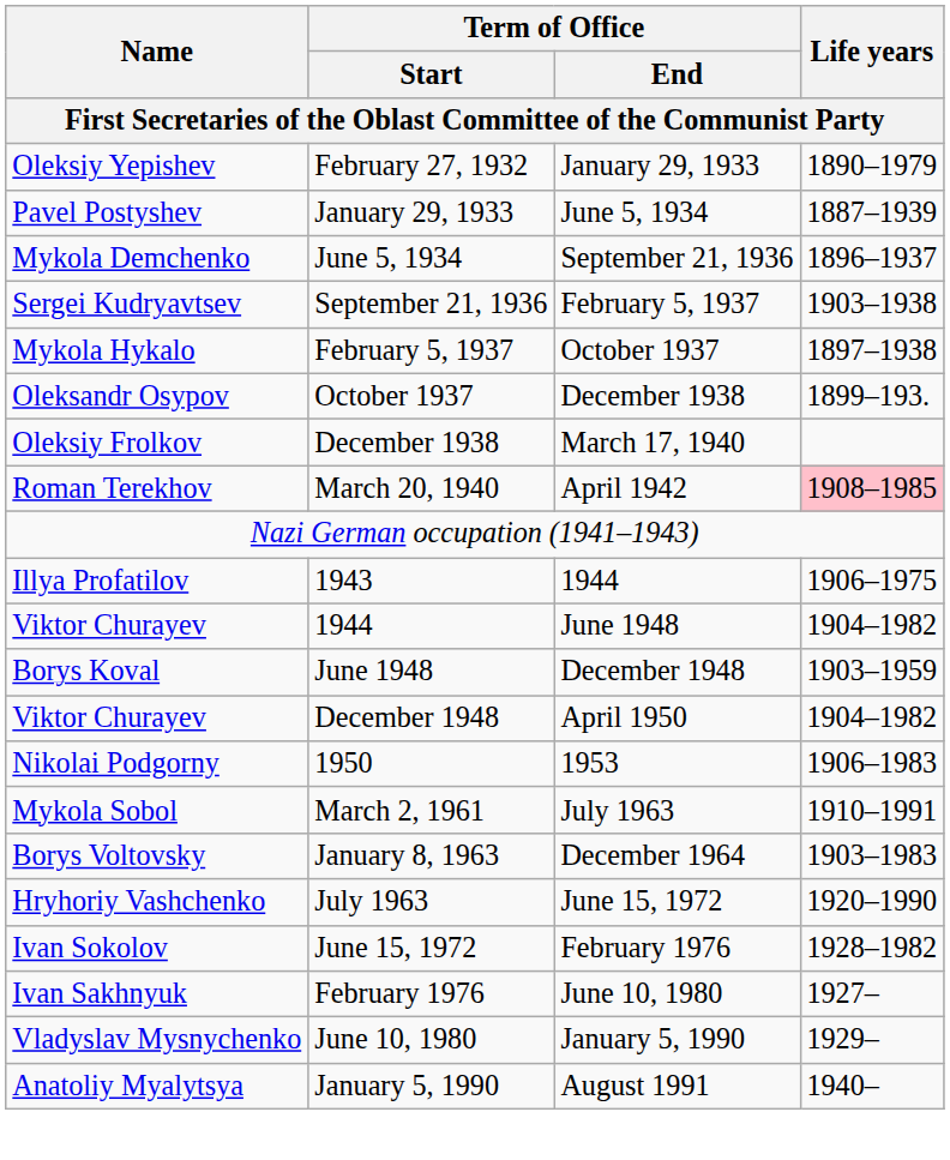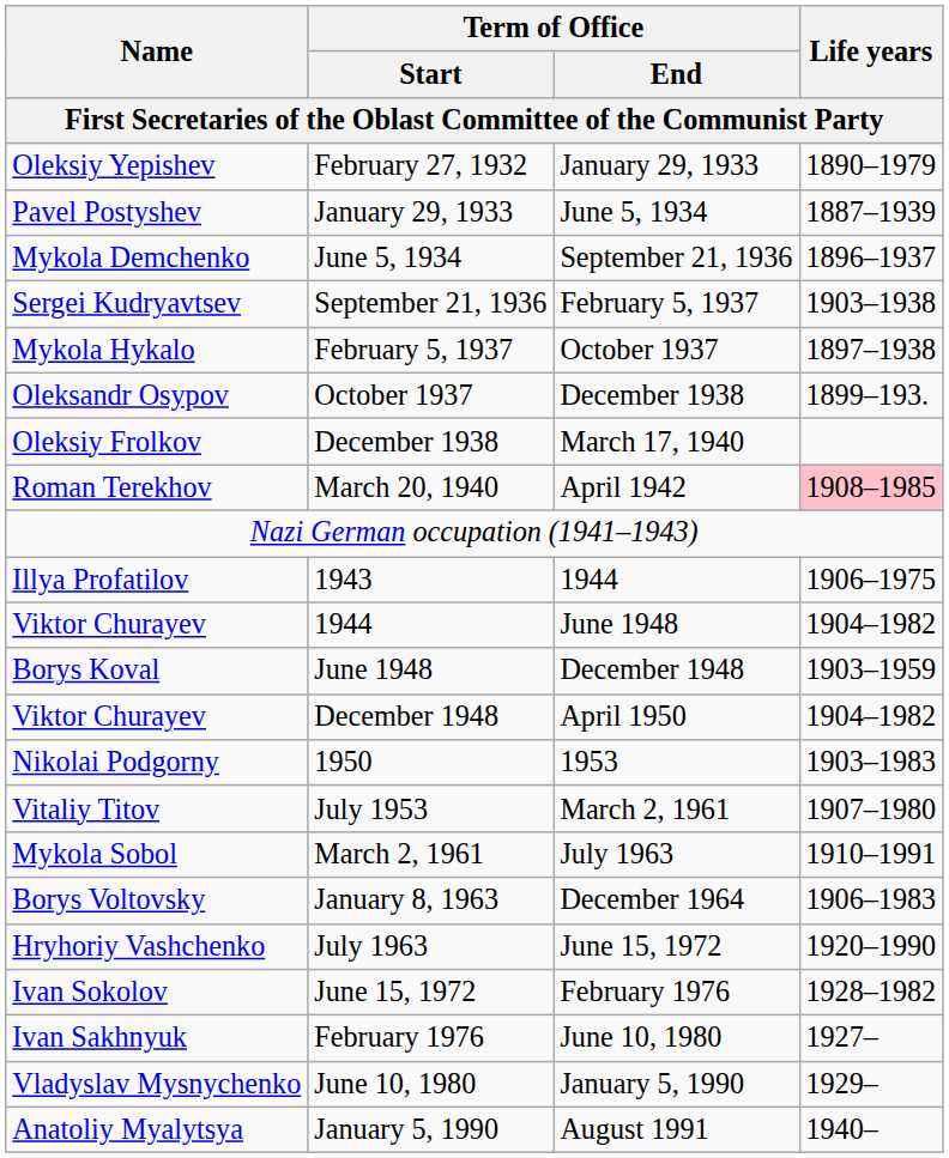1950 | Life years: 1906–1983 -> 1903–1983
+ row: Vitaliy Titov | July 1953 | March 2, 1961 | 1907–1980
January 8, 1963 | Life years: 1903–1983 -> 1906–1983
